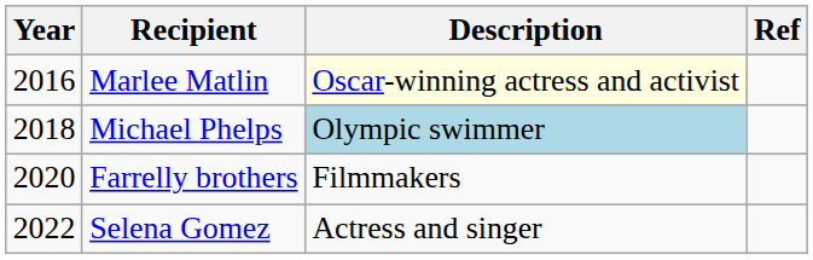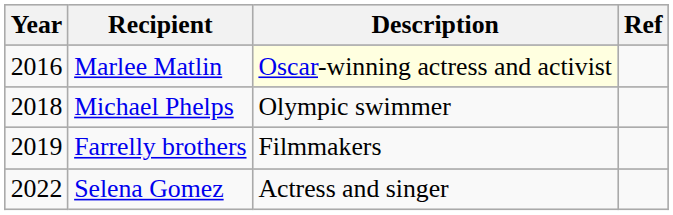Michael Phelps | Description: lightblue background -> no background
Farrelly brothers | Year: 2020 -> 2019
